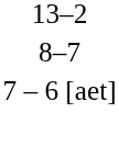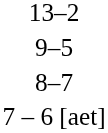+ row: 9–5
